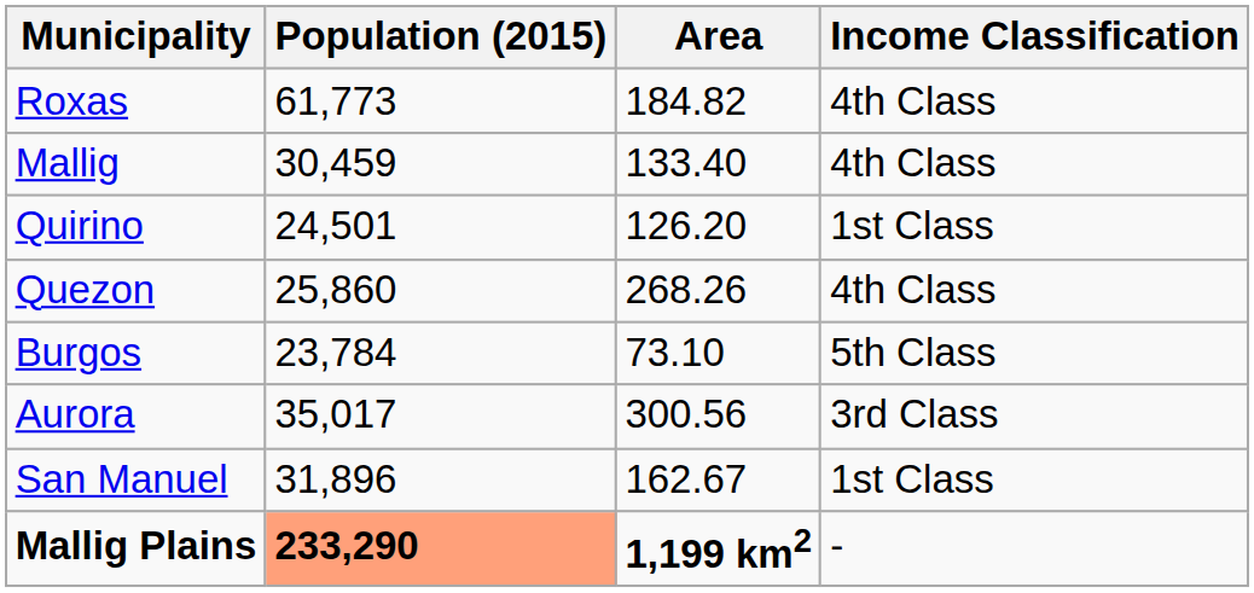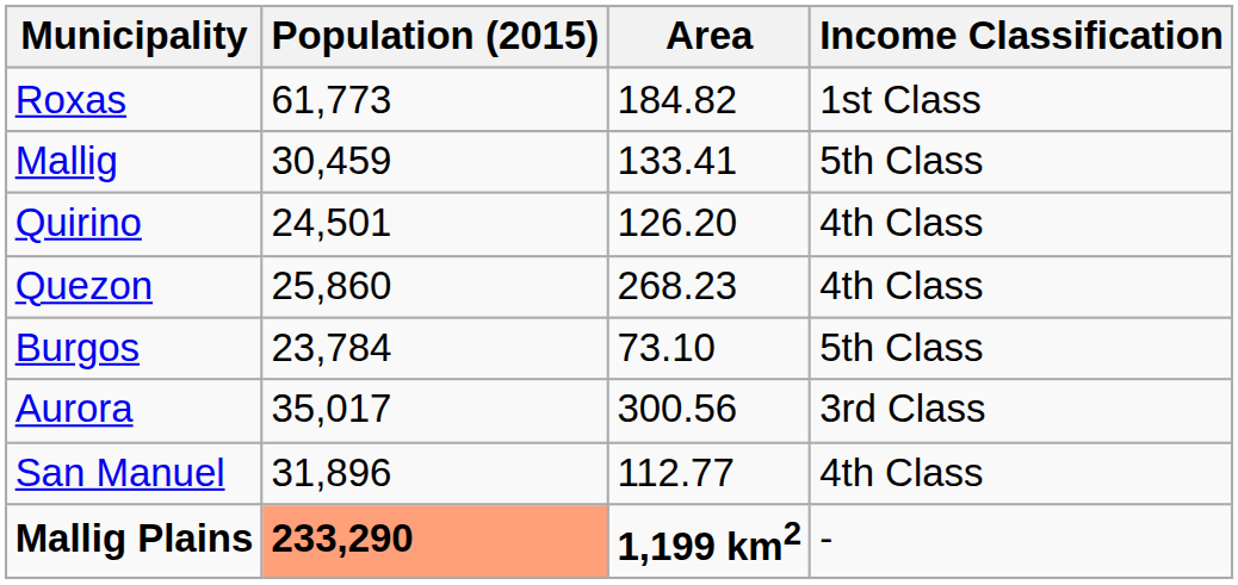Roxas | Income Classification: 4th Class -> 1st Class
Mallig | Area: 133.40 -> 133.41
Mallig | Income Classification: 4th Class -> 5th Class
Quirino | Income Classification: 1st Class -> 4th Class
Quezon | Area: 268.26 -> 268.23
San Manuel | Area: 162.67 -> 112.77
San Manuel | Income Classification: 1st Class -> 4th Class
